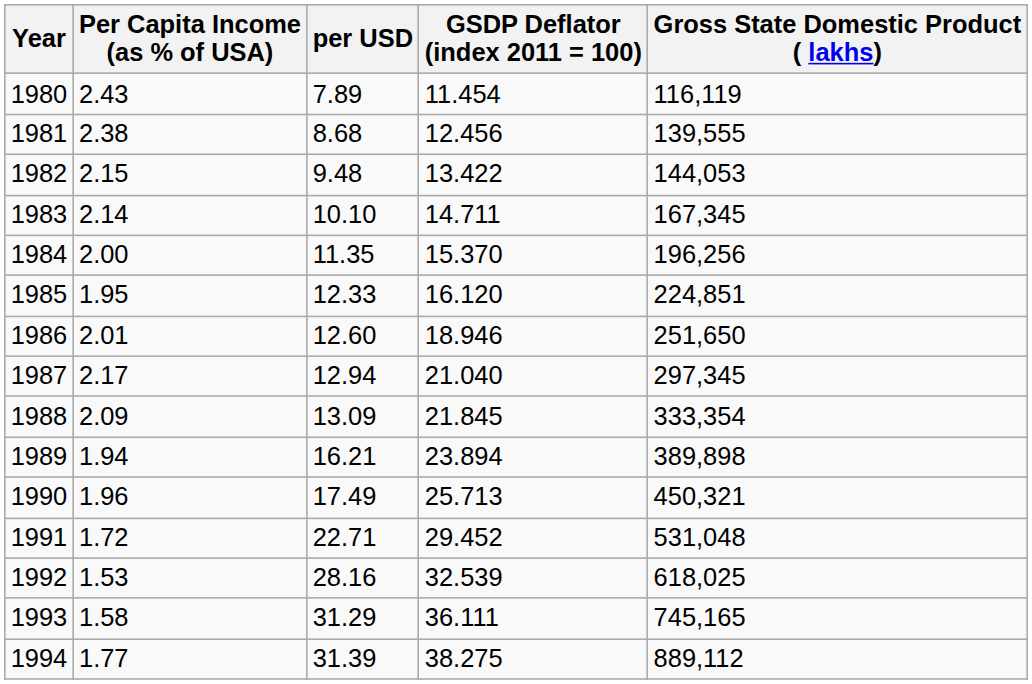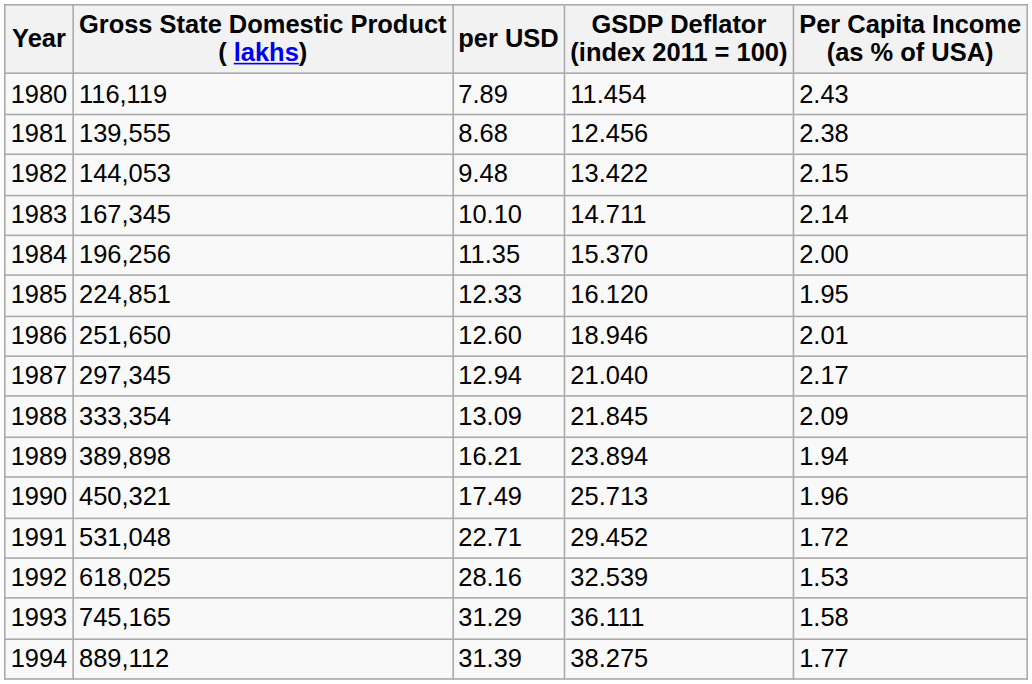columns swapped: Gross State Domestic Product ( lakhs) <-> Per Capita Income (as % of USA)
